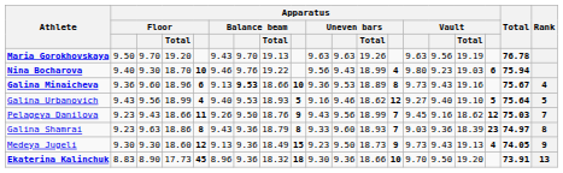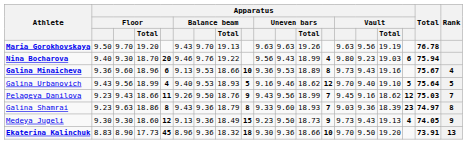Nina Bocharova | column 5: 10 -> 20
Galina Minaicheva | column 7: bold -> normal
Galina Urbanovich | column 14: 9.27 -> 9.70
